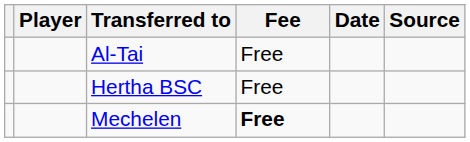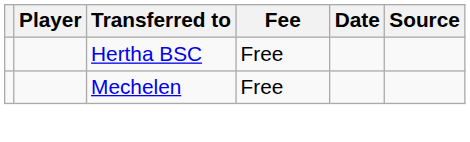- row: Al-Tai | Free
Mechelen | Fee: bold -> normal
